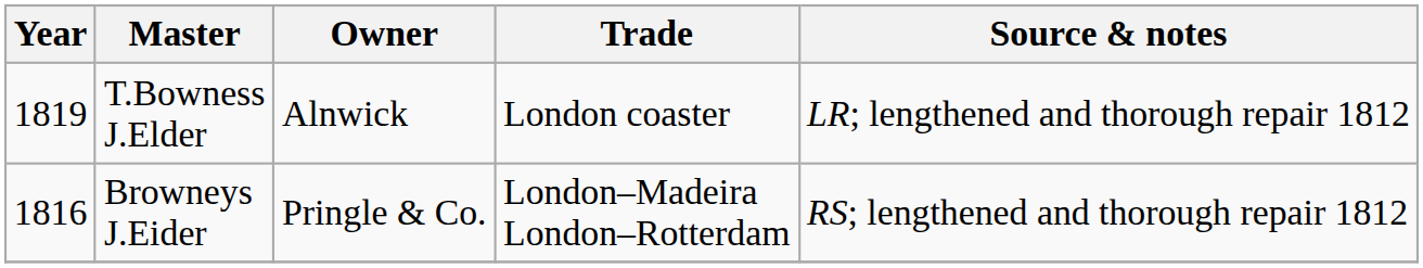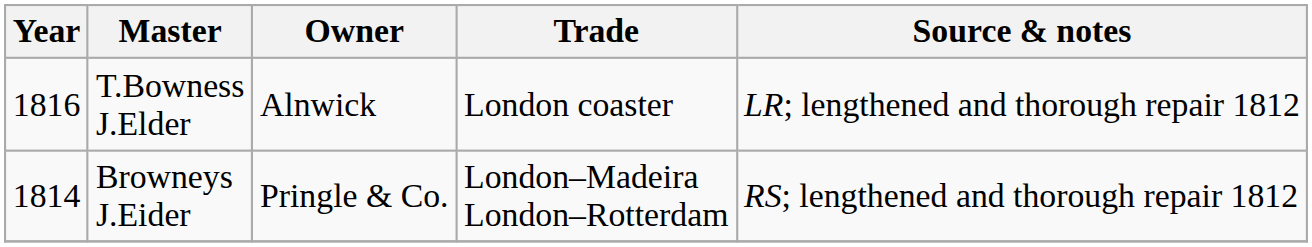T.Bowness J.Elder | Year: 1819 -> 1816
Browneys J.Eider | Year: 1816 -> 1814
